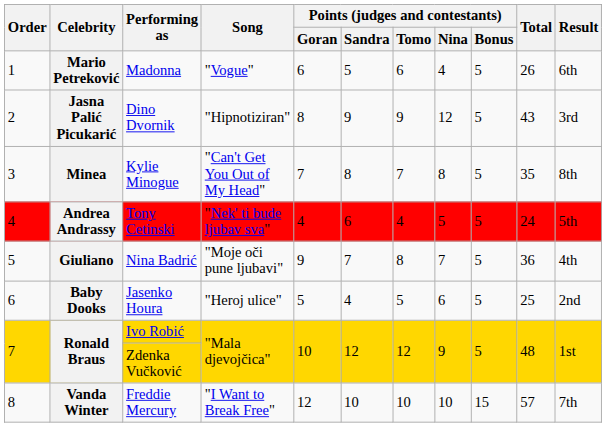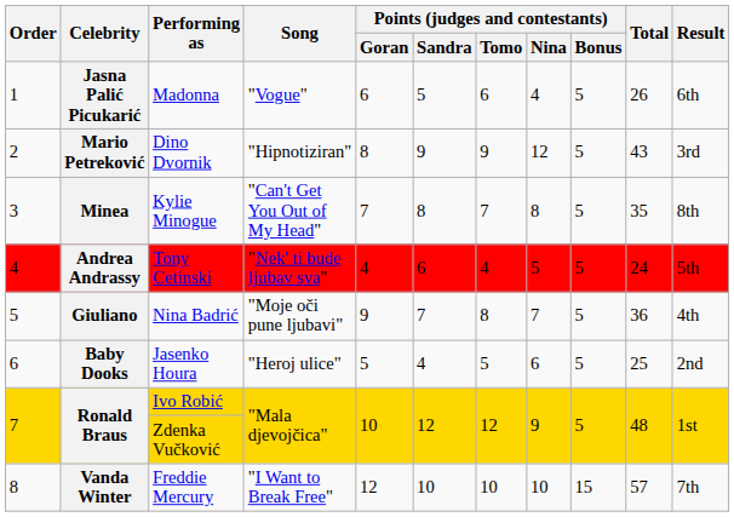Madonna | Celebrity: Mario Petreković -> Jasna Palić Picukarić
Dino Dvornik | Celebrity: Jasna Palić Picukarić -> Mario Petreković
